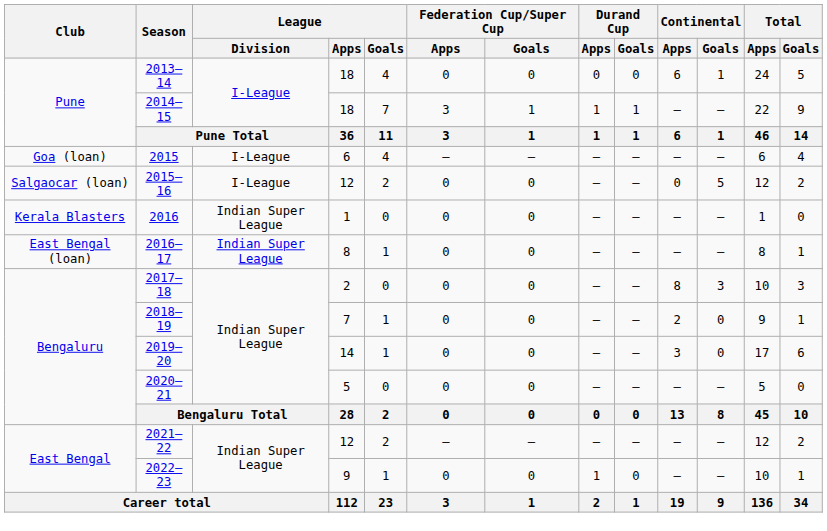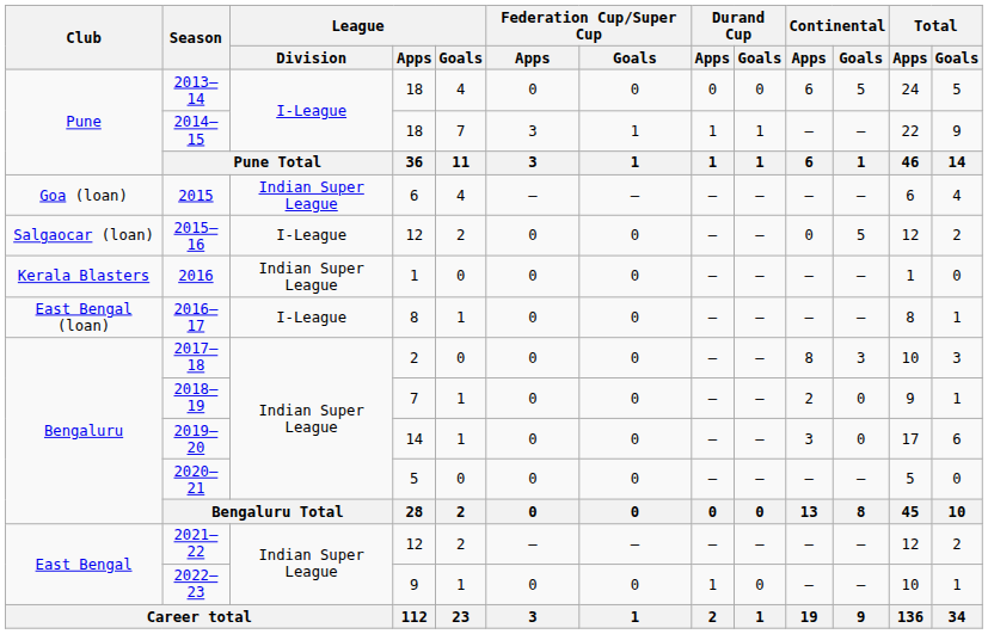2013–14 | Continental / Goals: 1 -> 5
2015 | League / Division: I-League -> Indian Super League
2016–17 | League / Division: Indian Super League -> I-League
